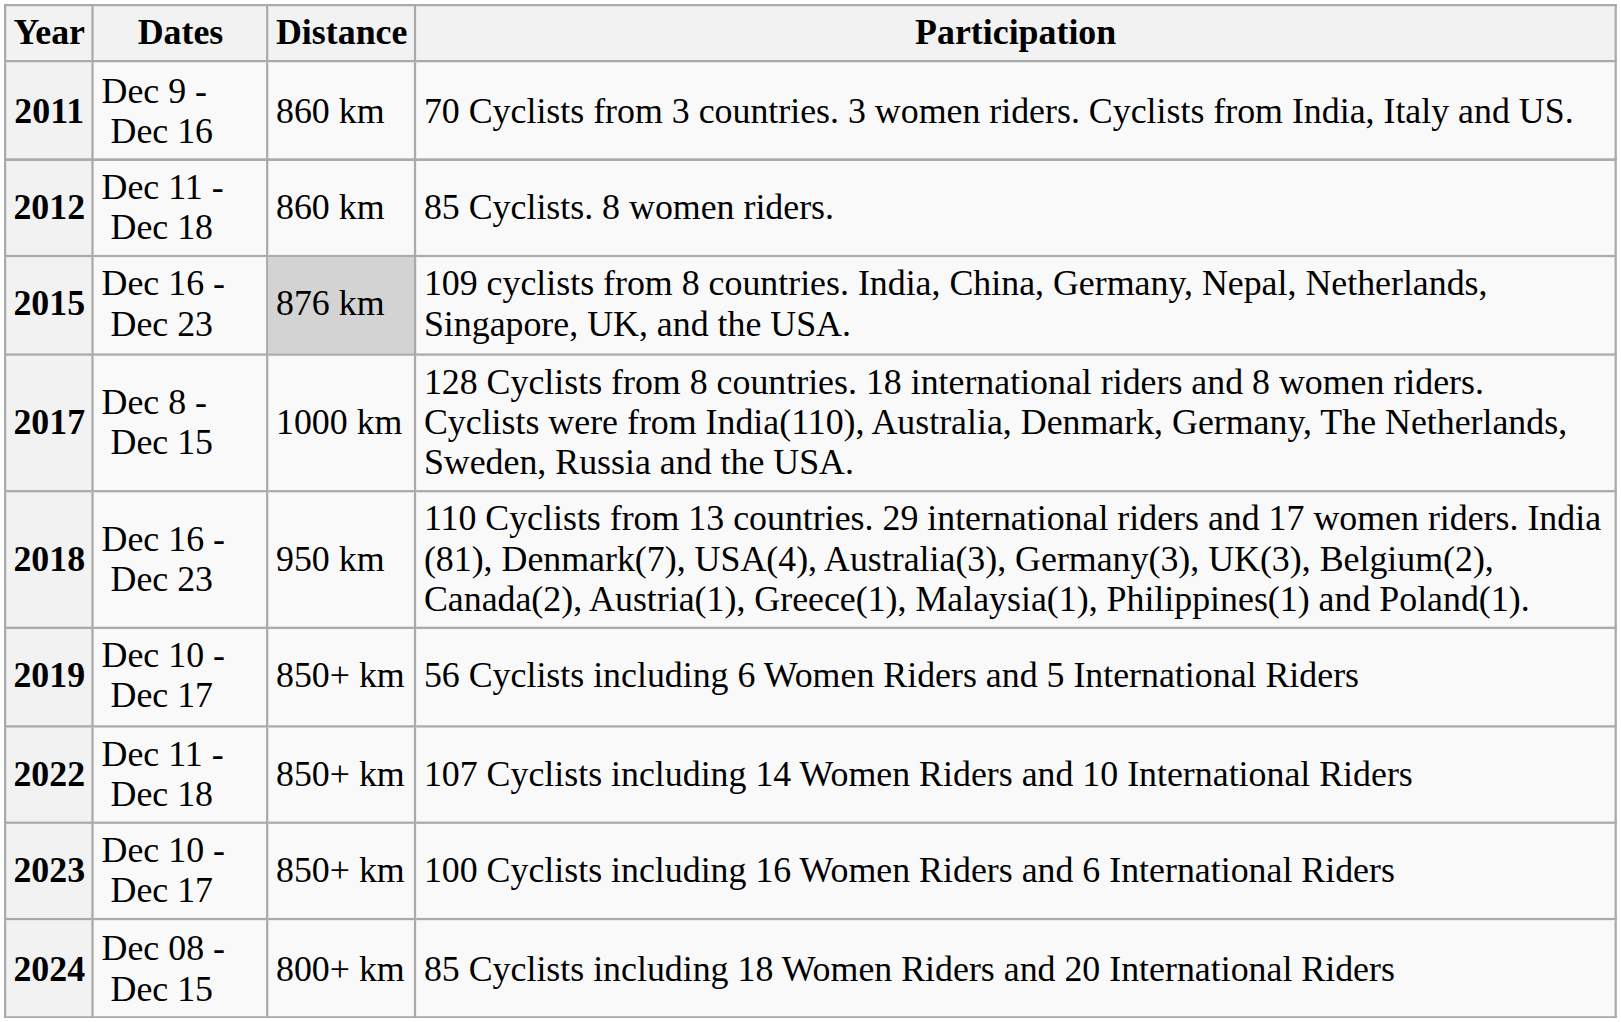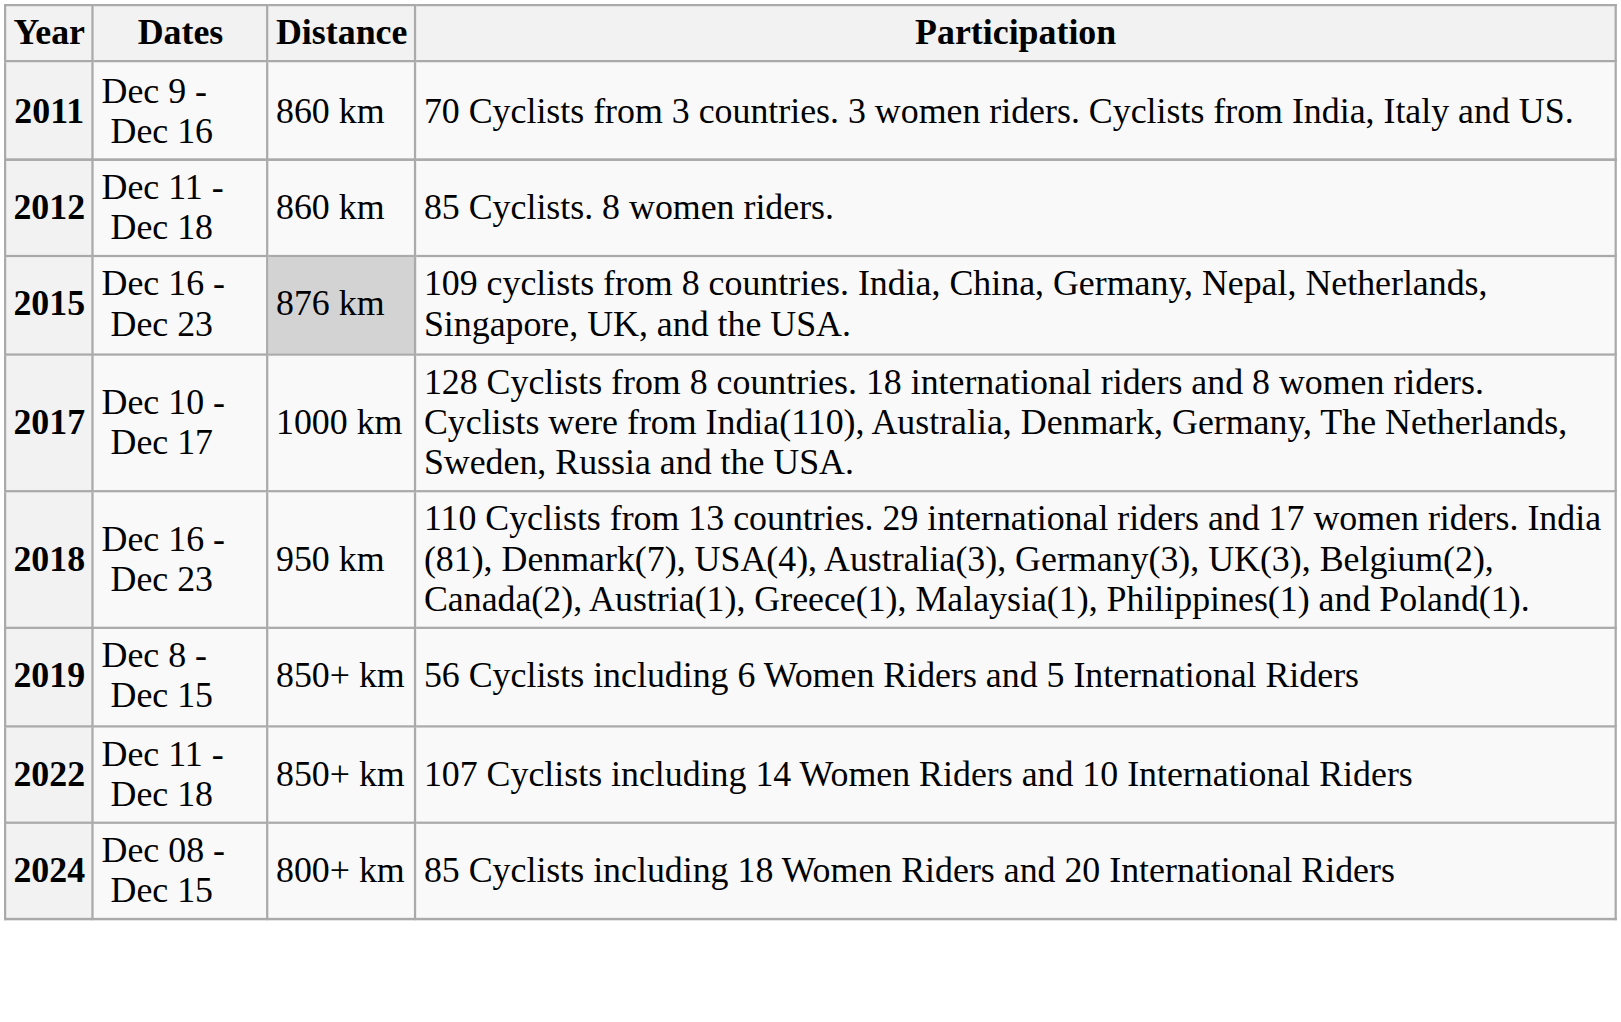2017 | Dates: Dec 8 - Dec 15 -> Dec 10 - Dec 17
2019 | Dates: Dec 10 - Dec 17 -> Dec 8 - Dec 15
- row: 2023 | Dec 10 - Dec 17 | 850+ km | 100 Cyclists including 16 Women Riders and 6 International Riders
